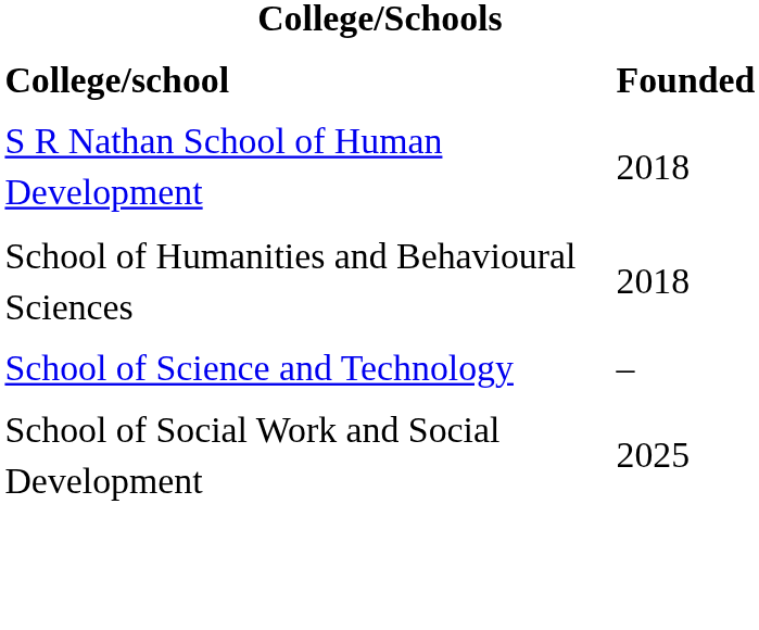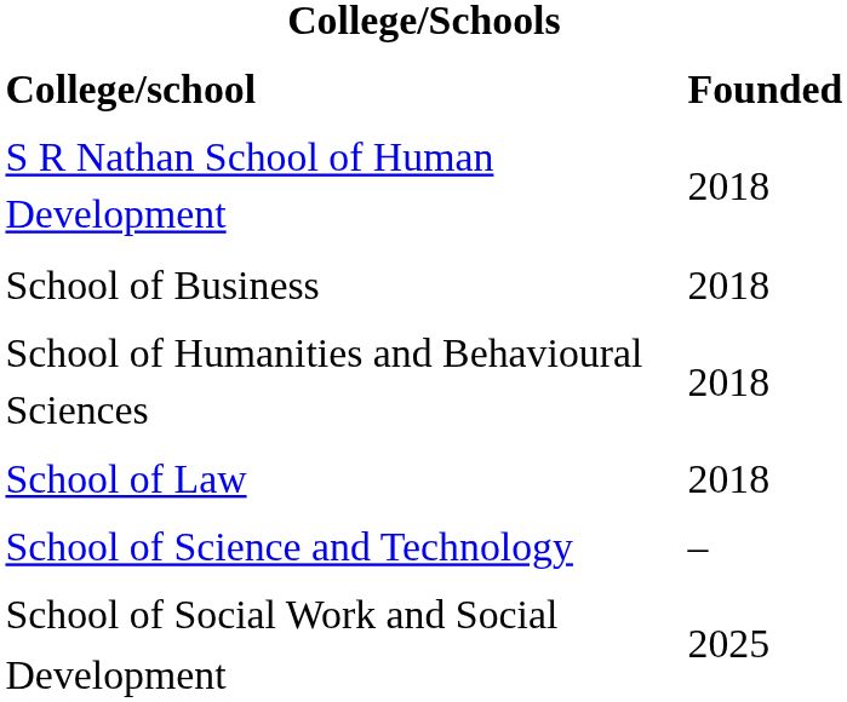+ row: School of Business | 2018
+ row: School of Law | 2018
